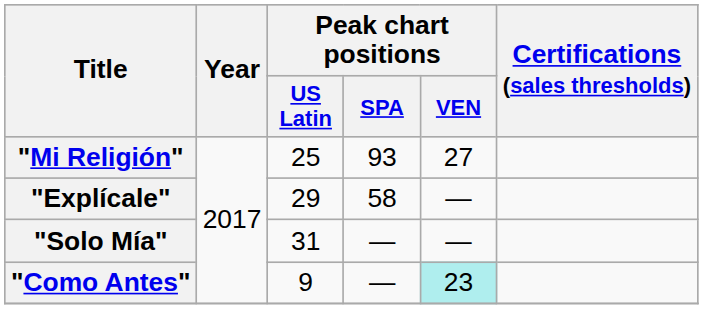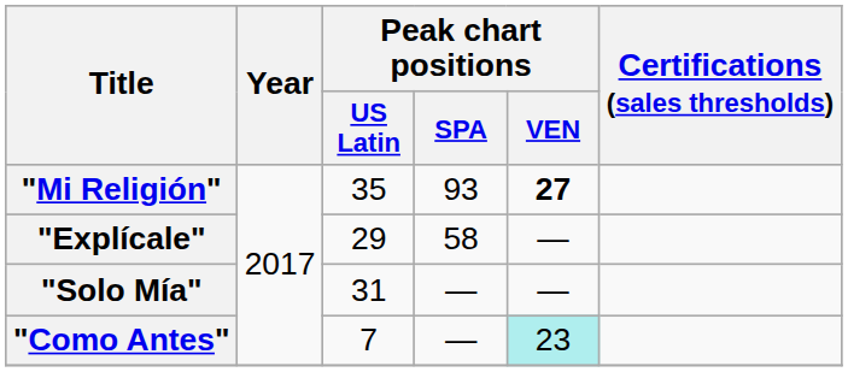"Mi Religión" | Peak chart positions / US Latin: 25 -> 35
"Mi Religión" | Peak chart positions / VEN: normal -> bold
"Como Antes" | Peak chart positions / US Latin: 9 -> 7
